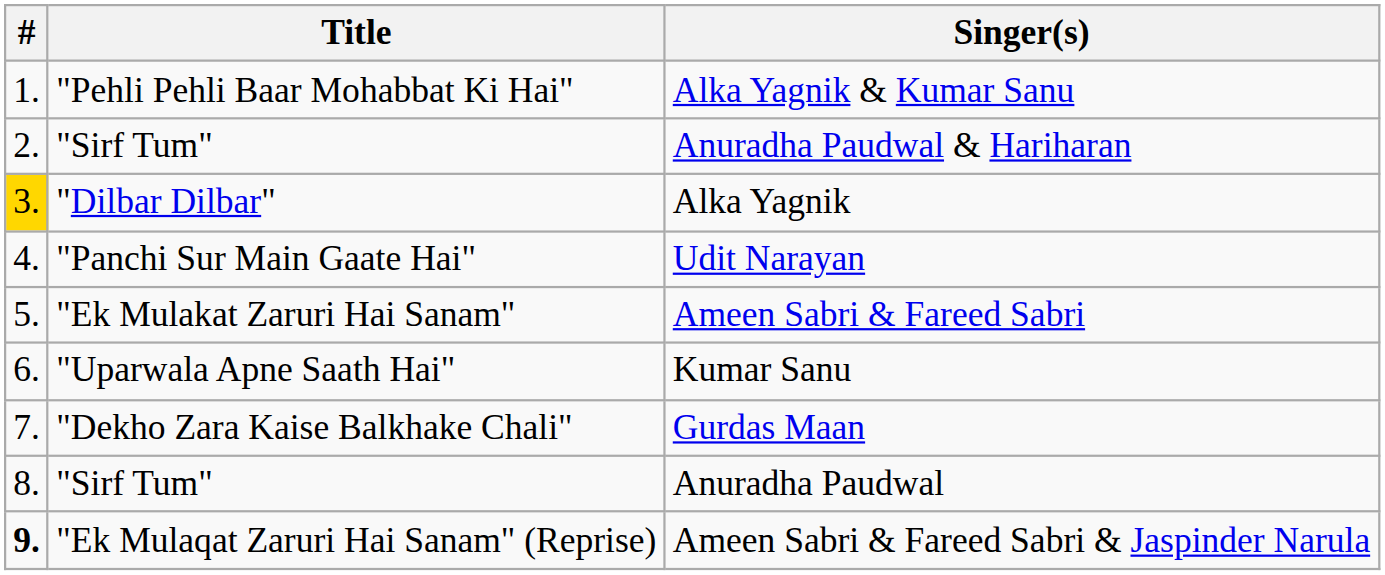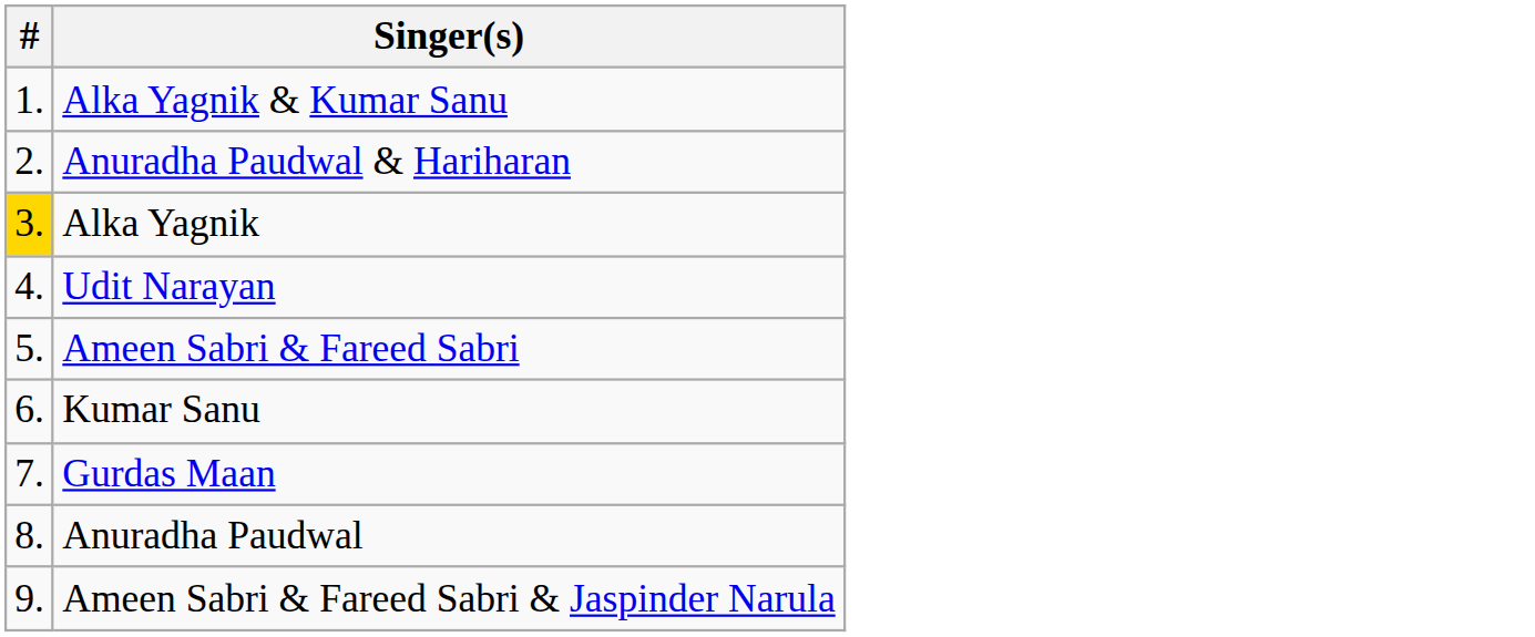- column: Title | "Pehli Pehli Baar Mohabbat Ki Hai" | "Sirf Tum" | "Dilbar Dilbar" | "Panchi Sur Main Gaate Hai" | "Ek Mulakat Zaruri Hai Sanam" | "Uparwala Apne Saath Hai" | "Dekho Zara Kaise Balkhake Chali" | "Sirf Tum" | "Ek Mulaqat Zaruri Hai Sanam" (Reprise)
Ameen Sabri & Fareed Sabri & Jaspinder Narula | #: bold -> normal
